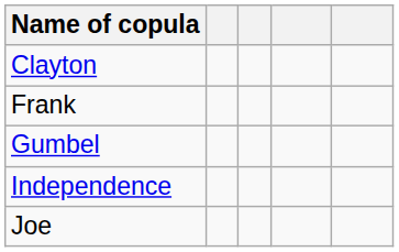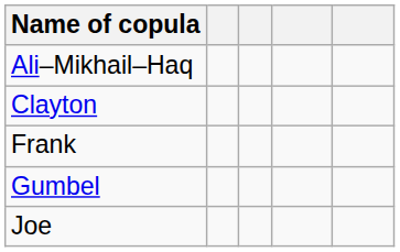+ row: Ali–Mikhail–Haq
- row: Independence
